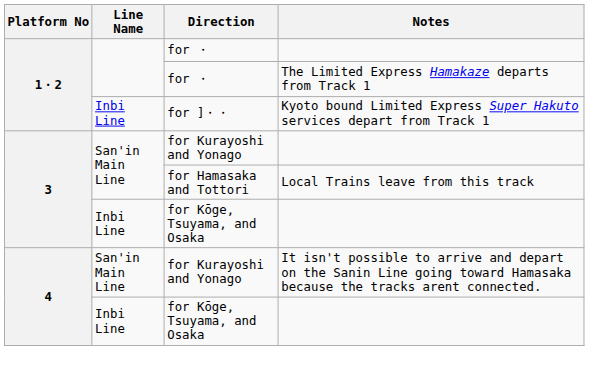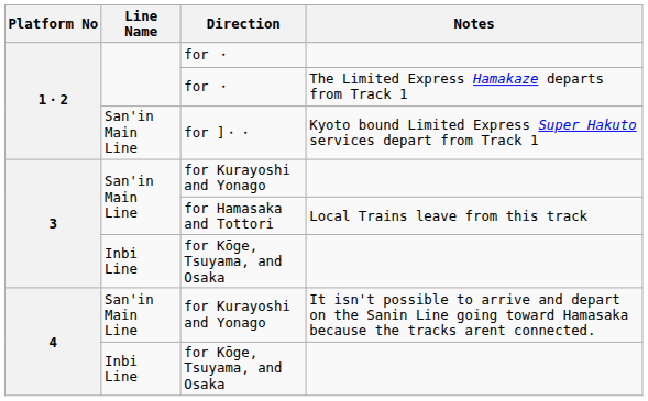for ]・・ | Line Name: Inbi Line -> San'in Main Line
